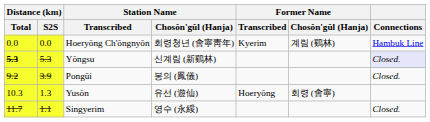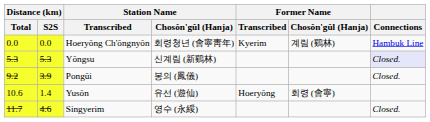Yŏngsu | Distance (km) / Total: bold -> normal
Yusŏn | Distance (km) / Total: 10.3 -> 10.6
Yusŏn | Distance (km) / S2S: 1.3 -> 1.4
Singyerim | Distance (km) / S2S: 1.1 -> 4.6
